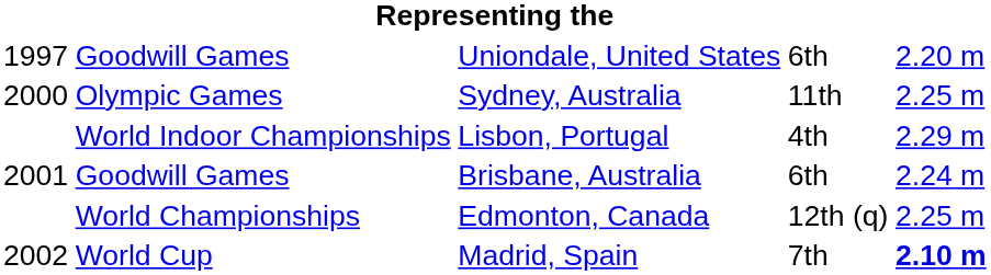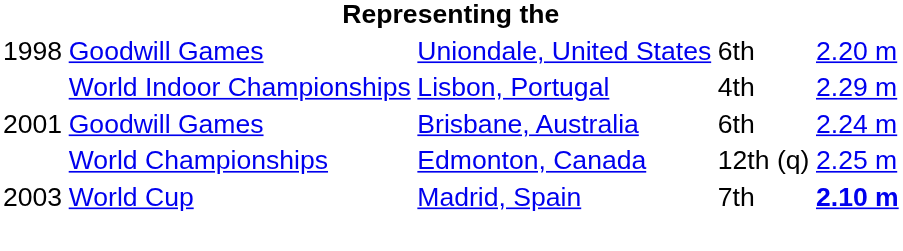Uniondale, United States | column 1: 1997 -> 1998
- row: 2000 | Olympic Games | Sydney, Australia | 11th | 2.25 m
Madrid, Spain | column 1: 2002 -> 2003
